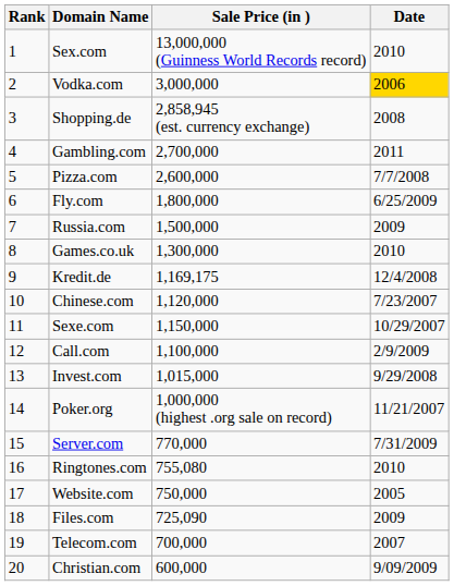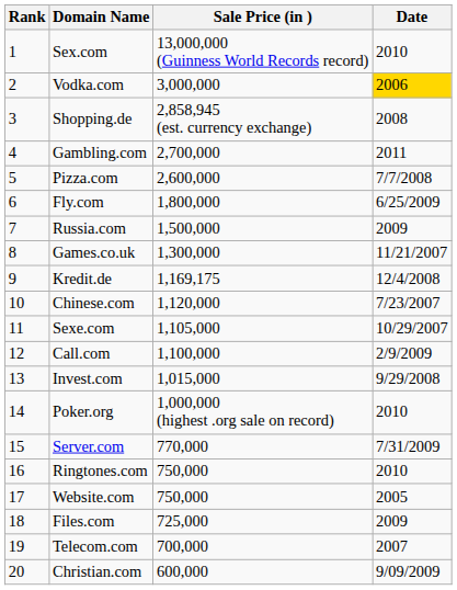Games.co.uk | Date: 2010 -> 11/21/2007
Sexe.com | Sale Price (in ): 1,150,000 -> 1,105,000
Poker.org | Date: 11/21/2007 -> 2010
Ringtones.com | Sale Price (in ): 755,080 -> 750,000
Files.com | Sale Price (in ): 725,090 -> 725,000
